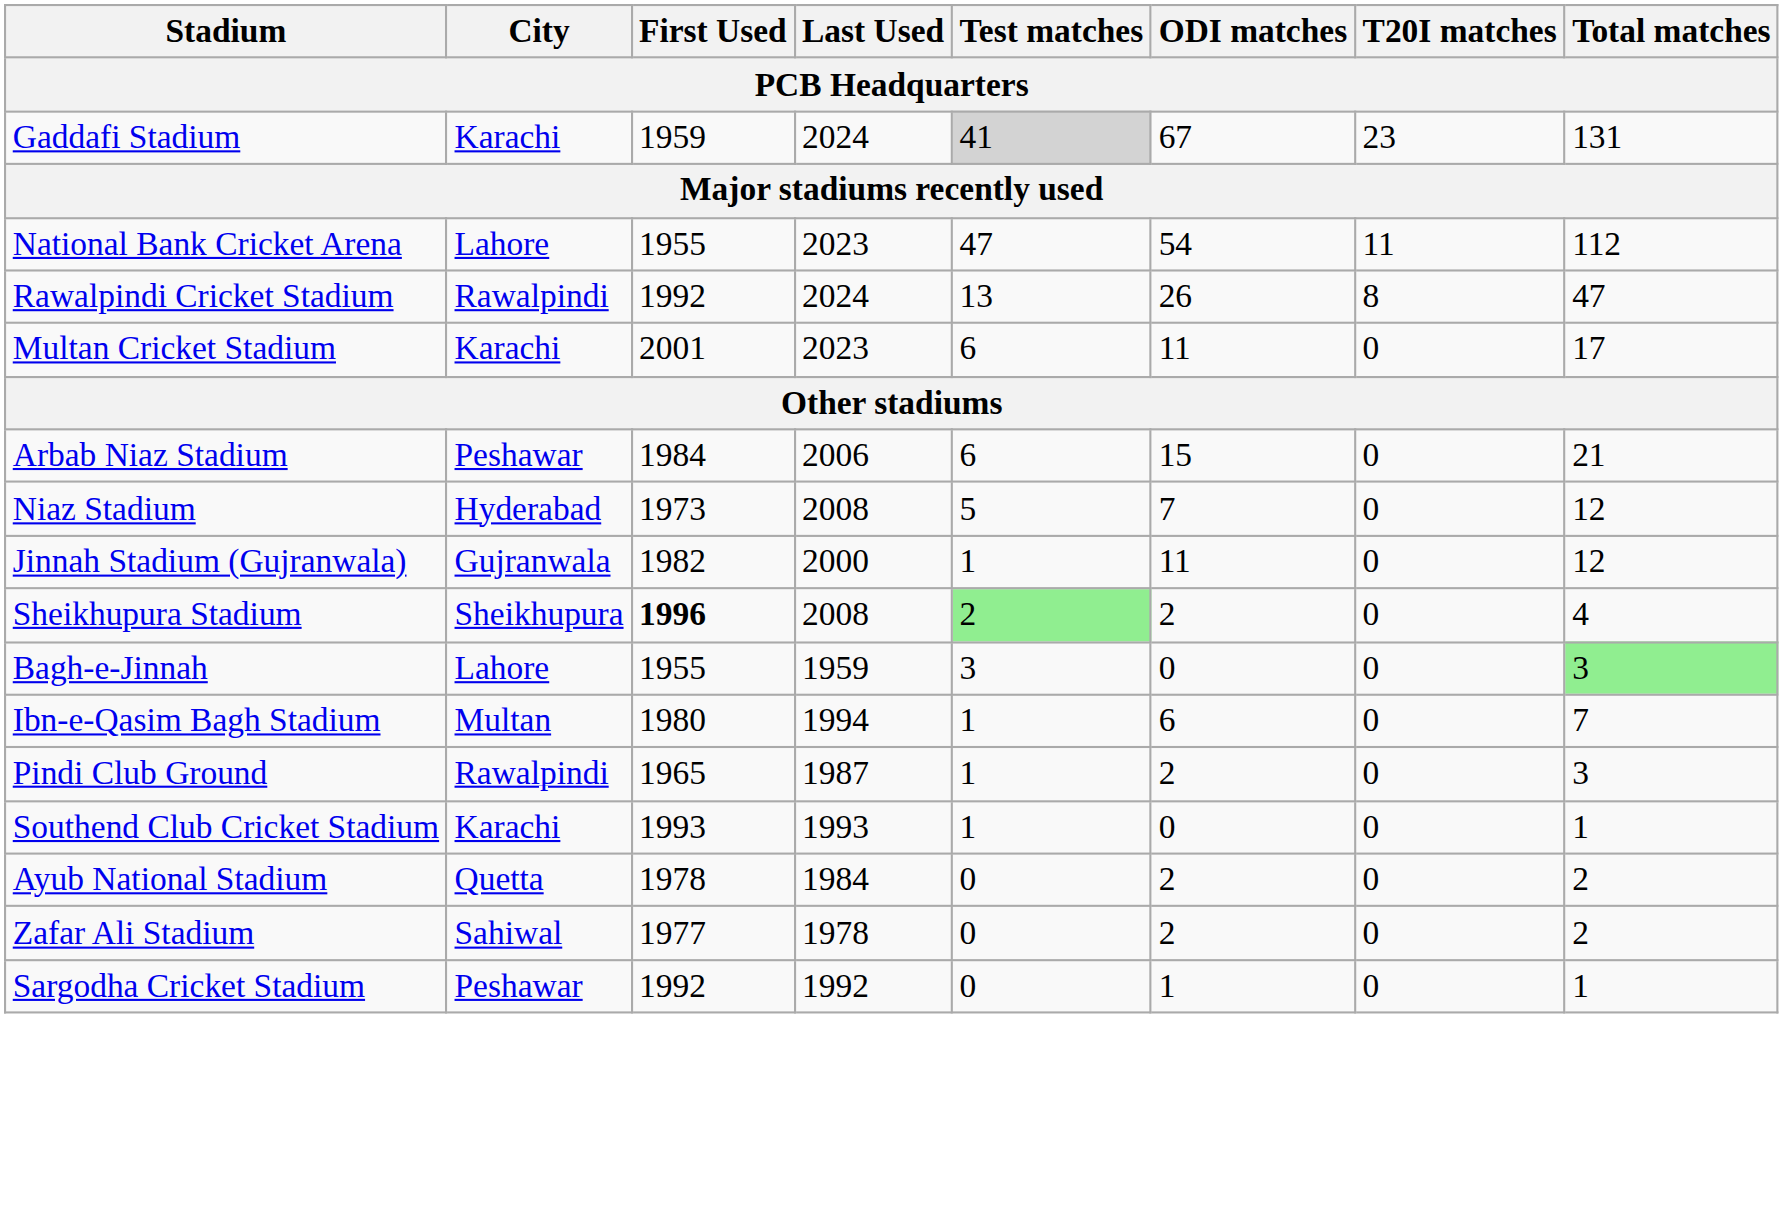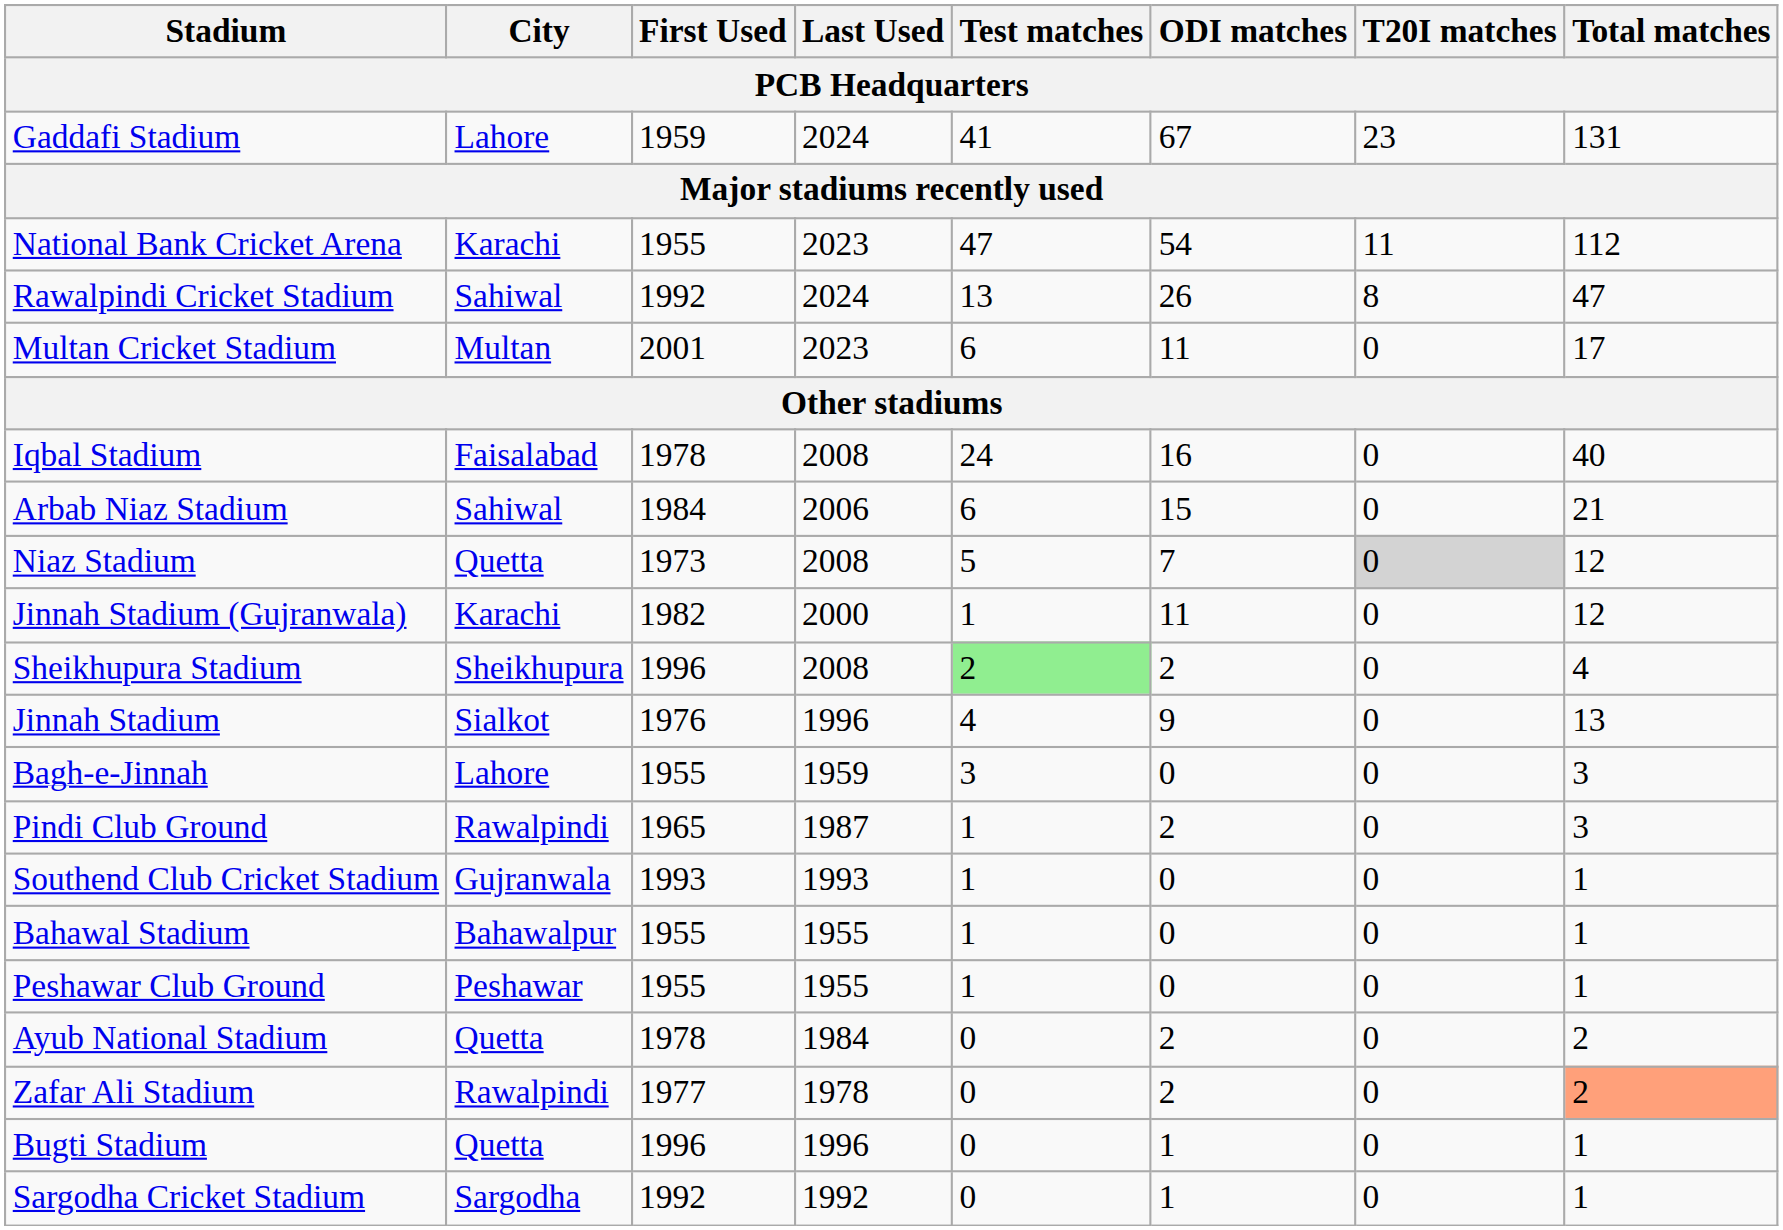Gaddafi Stadium | City: Karachi -> Lahore
Gaddafi Stadium | Test matches: lightgrey background -> no background
National Bank Cricket Arena | City: Lahore -> Karachi
Rawalpindi Cricket Stadium | City: Rawalpindi -> Sahiwal
Multan Cricket Stadium | City: Karachi -> Multan
+ row: Iqbal Stadium | Faisalabad | 1978 | 2008 | 24 | 16 | 0 | 40
Arbab Niaz Stadium | City: Peshawar -> Sahiwal
Niaz Stadium | City: Hyderabad -> Quetta
Niaz Stadium | T20I matches: no background -> lightgrey background
Jinnah Stadium (Gujranwala) | City: Gujranwala -> Karachi
Sheikhupura Stadium | First Used: bold -> normal
+ row: Jinnah Stadium | Sialkot | 1976 | 1996 | 4 | 9 | 0 | 13
Bagh-e-Jinnah | Total matches: lightgreen background -> no background
- row: Ibn-e-Qasim Bagh Stadium | Multan | 1980 | 1994 | 1 | 6 | 0 | 7
Southend Club Cricket Stadium | City: Karachi -> Gujranwala
+ row: Bahawal Stadium | Bahawalpur | 1955 | 1955 | 1 | 0 | 0 | 1
+ row: Peshawar Club Ground | Peshawar | 1955 | 1955 | 1 | 0 | 0 | 1
Zafar Ali Stadium | City: Sahiwal -> Rawalpindi
Zafar Ali Stadium | Total matches: no background -> lightsalmon background
+ row: Bugti Stadium | Quetta | 1996 | 1996 | 0 | 1 | 0 | 1
Sargodha Cricket Stadium | City: Peshawar -> Sargodha
